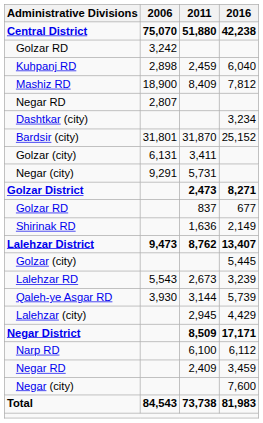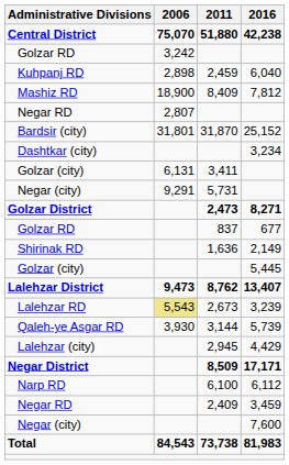rows swapped: Bardsir (city) <-> Dashtkar (city)
rows swapped: Golzar (city) / 5,445 <-> Lalehzar District
Lalehzar RD | 2006: no background -> khaki background
